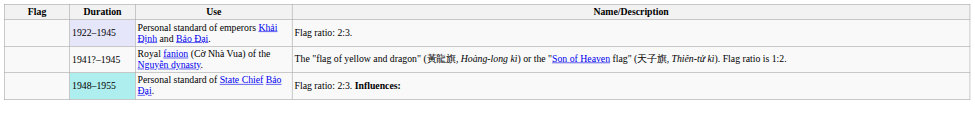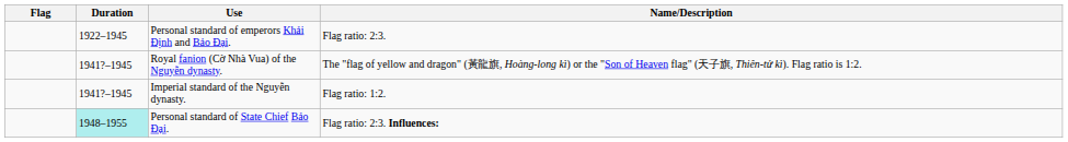Personal standard of emperors Khải Định and Bảo Đại. | Duration: lavender background -> no background
+ row: 1941?–1945 | Imperial standard of the Nguyễn dynasty. | Flag ratio: 1:2.
